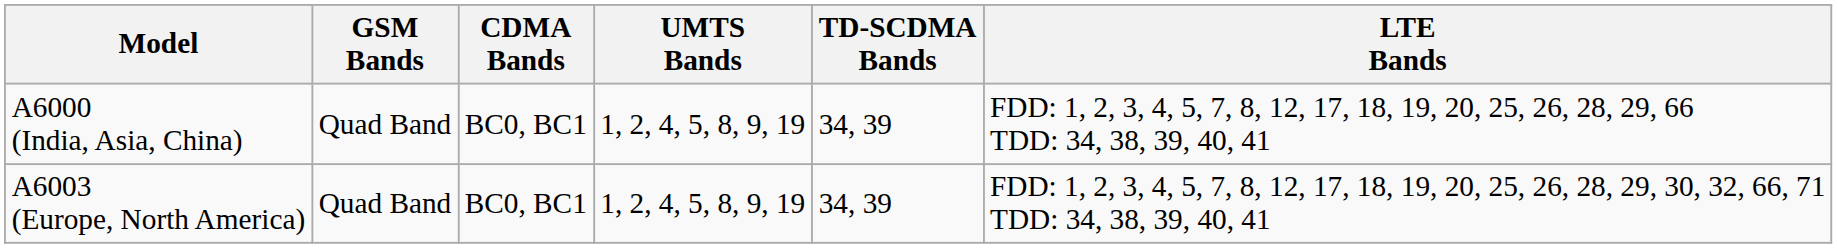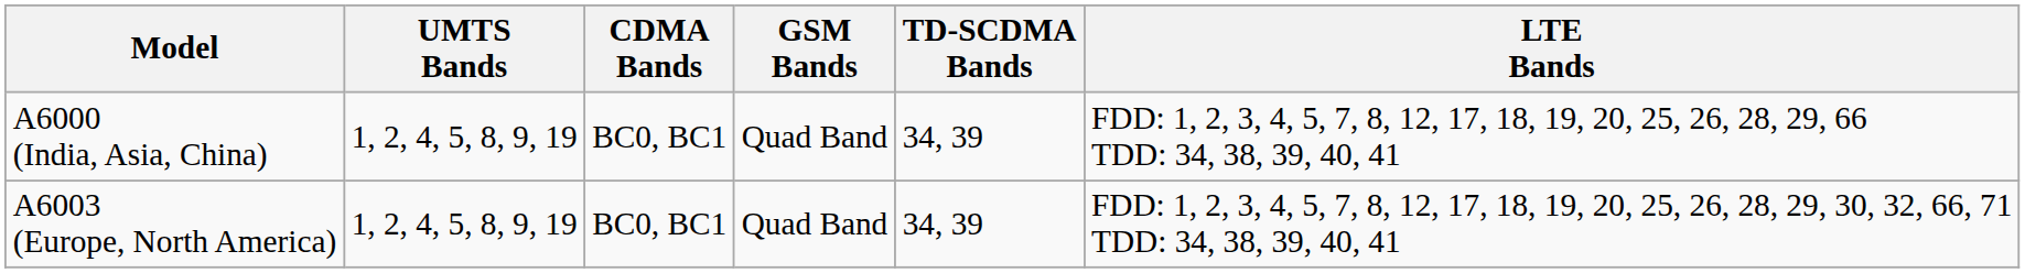columns swapped: GSM Bands <-> UMTS Bands
